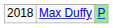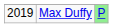Max Duffy | column 1: 2018 -> 2019
